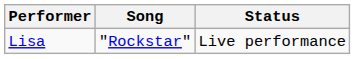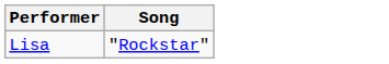- column: Status | Live performance
